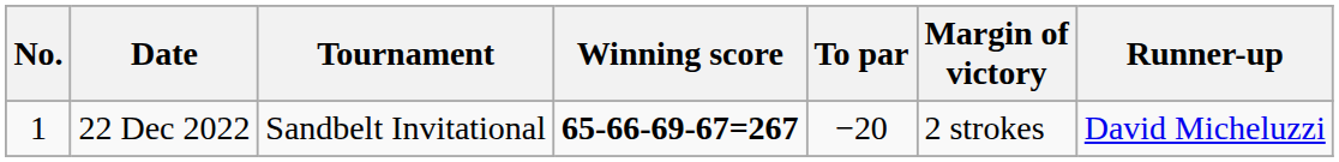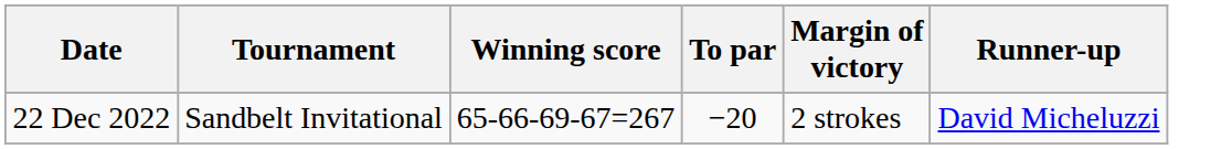- column: No. | 1
22 Dec 2022 | Winning score: bold -> normal
